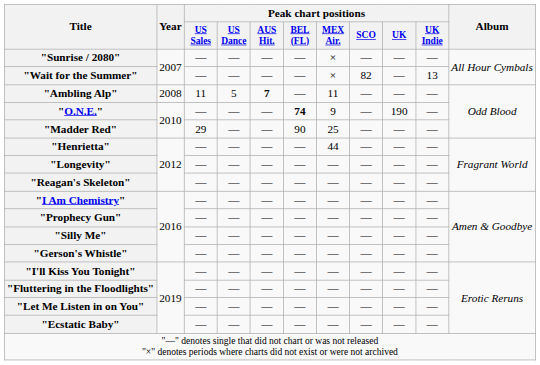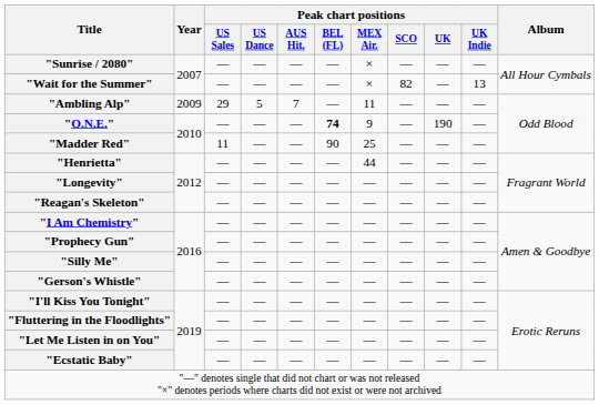"Ambling Alp" | Year: 2008 -> 2009
"Ambling Alp" | Peak chart positions / US Sales: 11 -> 29
"Ambling Alp" | Peak chart positions / AUS Hit.: bold -> normal
"Madder Red" | Peak chart positions / US Sales: 29 -> 11
